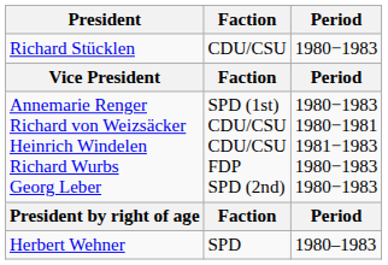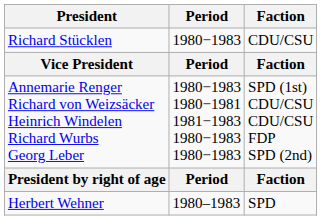columns swapped: Period <-> Faction
